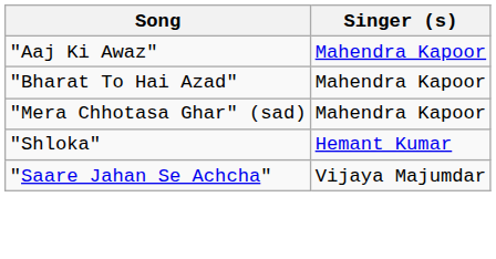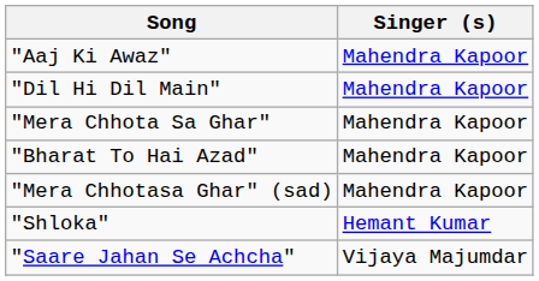+ row: "Dil Hi Dil Main" | Mahendra Kapoor
+ row: "Mera Chhota Sa Ghar" | Mahendra Kapoor
